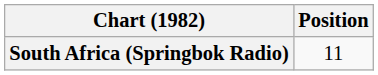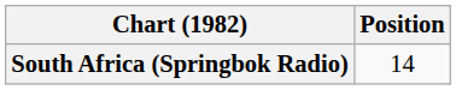South Africa (Springbok Radio) | Position: 11 -> 14
